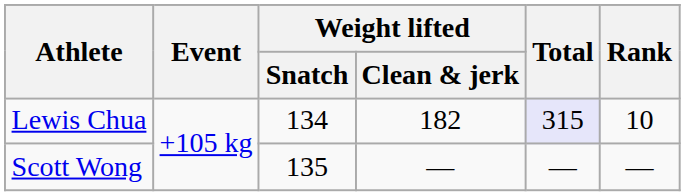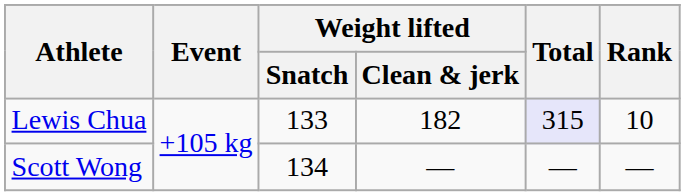Lewis Chua | Weight lifted / Snatch: 134 -> 133
Scott Wong | Weight lifted / Snatch: 135 -> 134
